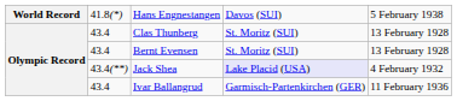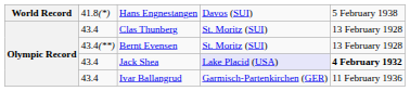Bernt Evensen | column 2: 43.4 -> 43.4(**)
Jack Shea | column 2: 43.4(**) -> 43.4
Jack Shea | column 5: normal -> bold
